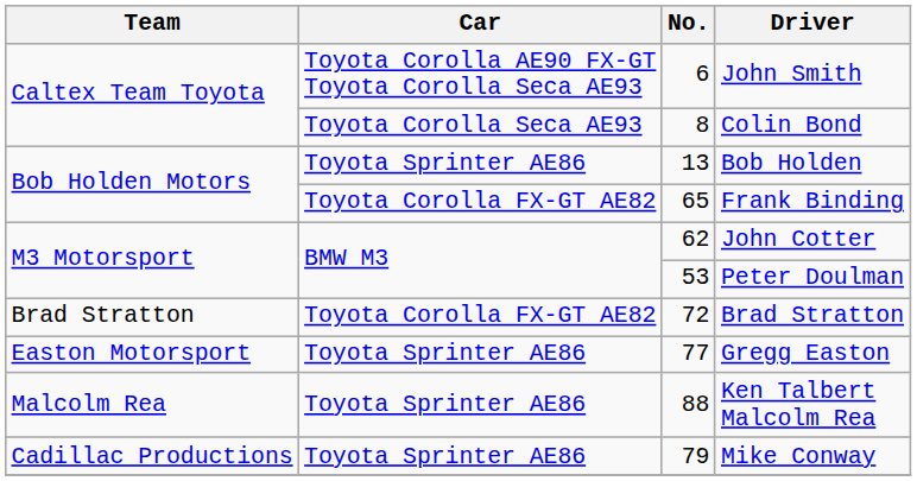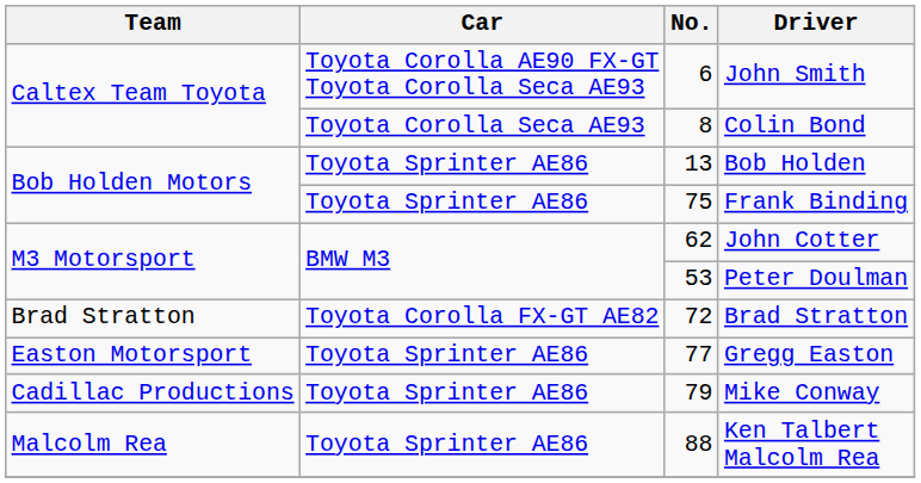Frank Binding | Car: Toyota Corolla FX-GT AE82 -> Toyota Sprinter AE86
Frank Binding | No.: 65 -> 75
rows swapped: Mike Conway <-> Ken Talbert Malcolm Rea
